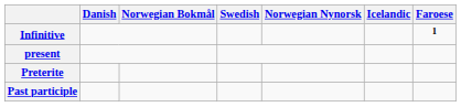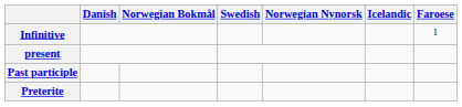Infinitive | Faroese: bold -> normal
rows swapped: Preterite <-> Past participle
